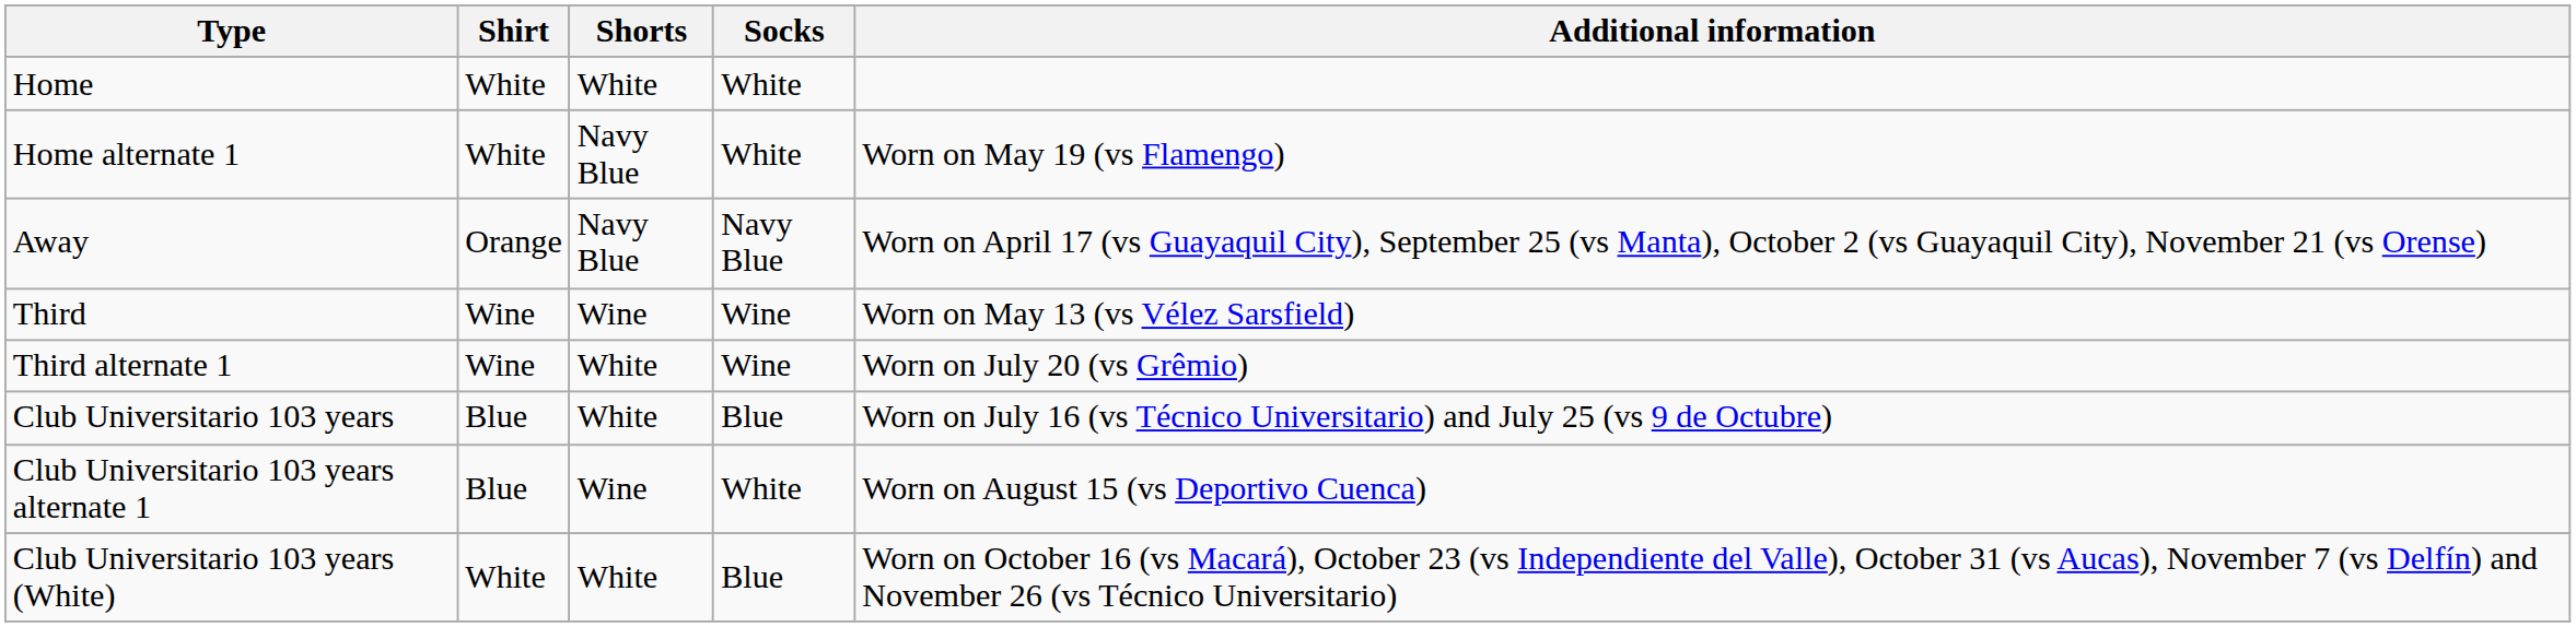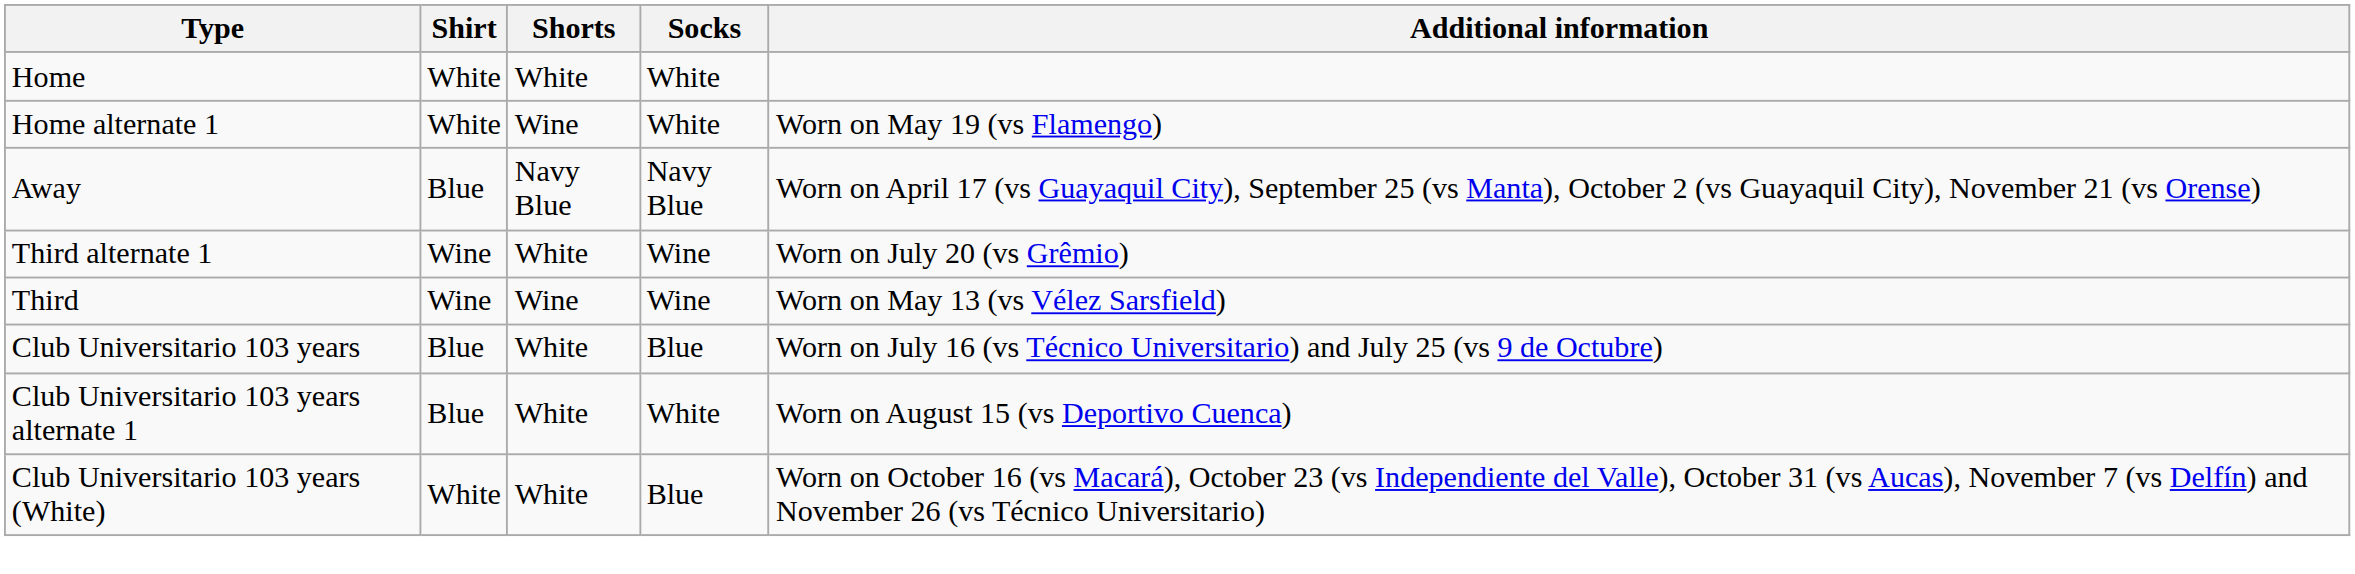Home alternate 1 | Shorts: Navy Blue -> Wine
Away | Shirt: Orange -> Blue
rows swapped: Third <-> Third alternate 1
Club Universitario 103 years alternate 1 | Shorts: Wine -> White
